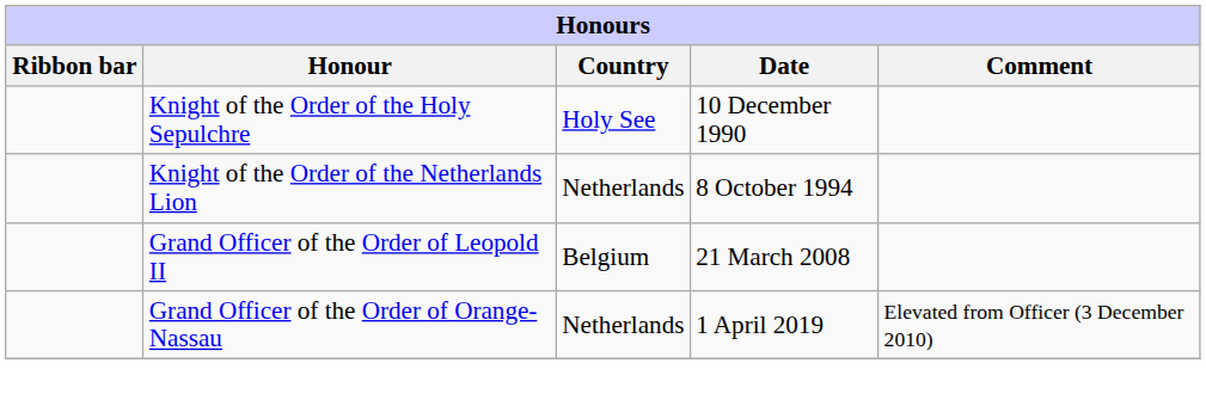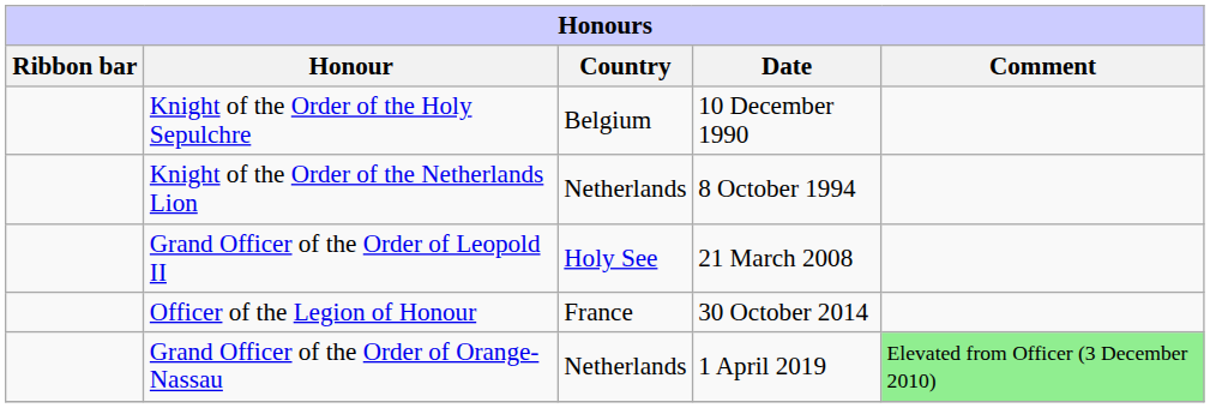Knight of the Order of the Holy Sepulchre | Country: Holy See -> Belgium
Grand Officer of the Order of Leopold II | Country: Belgium -> Holy See
+ row: Officer of the Legion of Honour | France | 30 October 2014
Grand Officer of the Order of Orange-Nassau | Comment: no background -> lightgreen background
